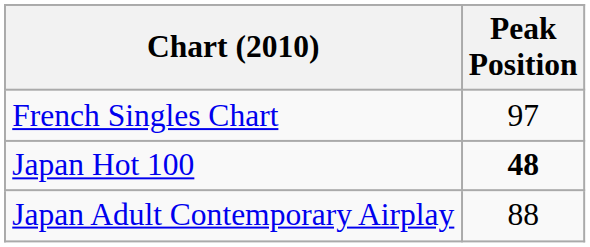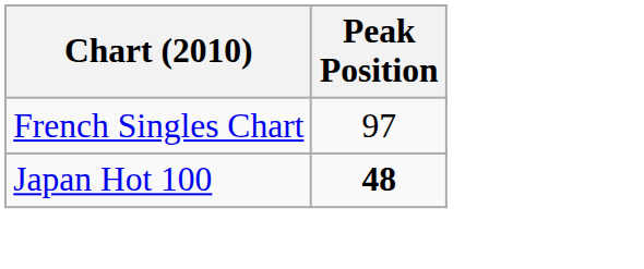- row: Japan Adult Contemporary Airplay | 88
